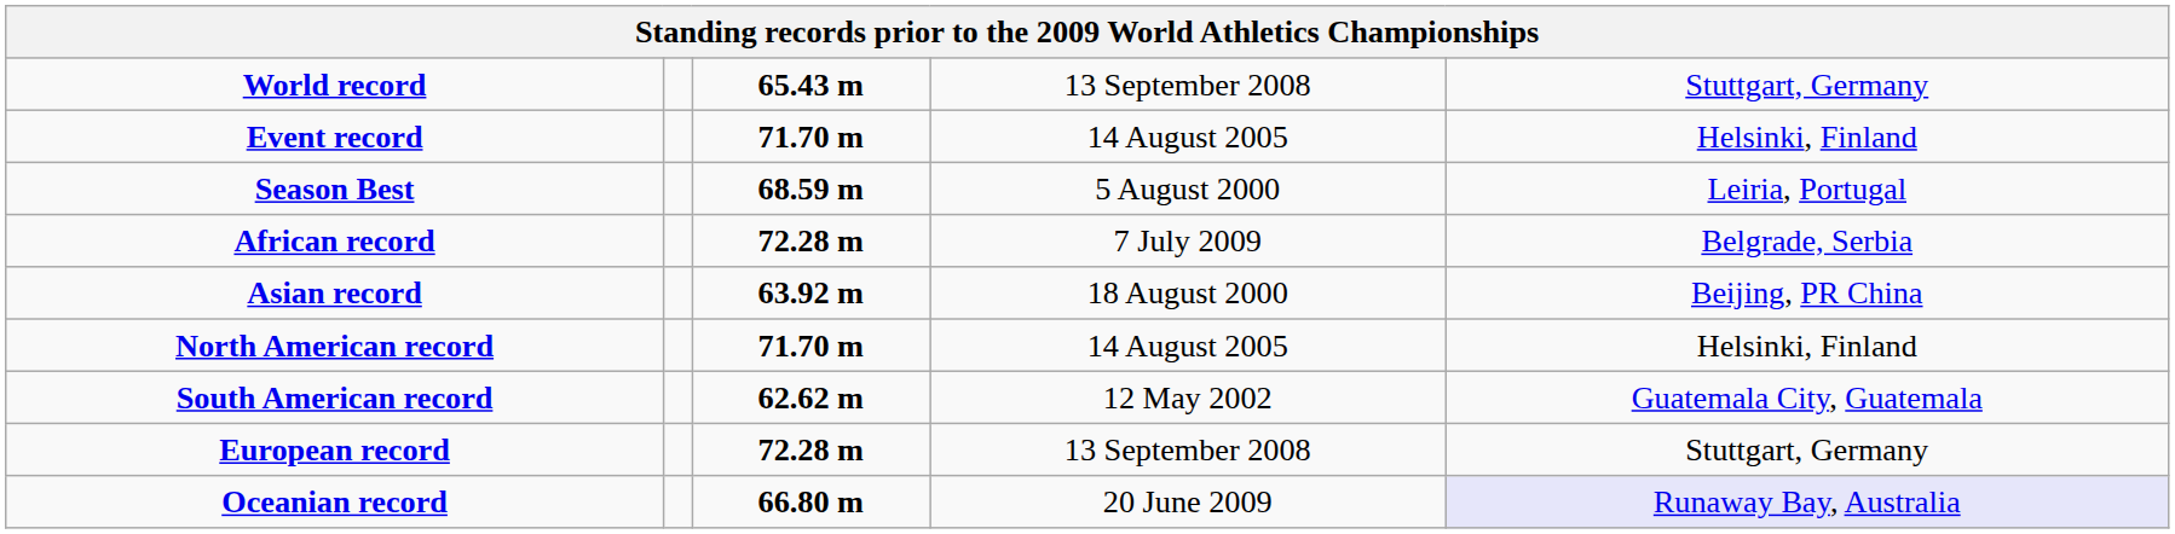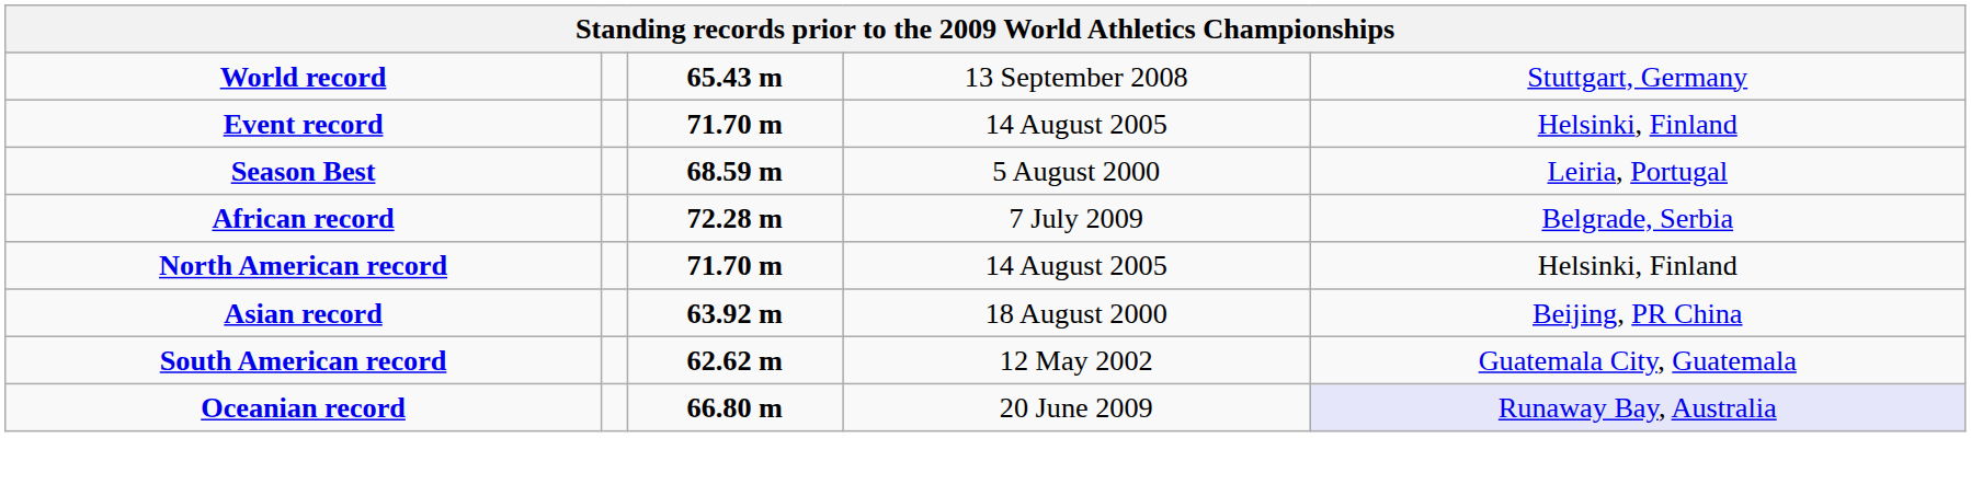rows swapped: Asian record <-> North American record
- row: European record | 72.28 m | 13 September 2008 | Stuttgart, Germany
